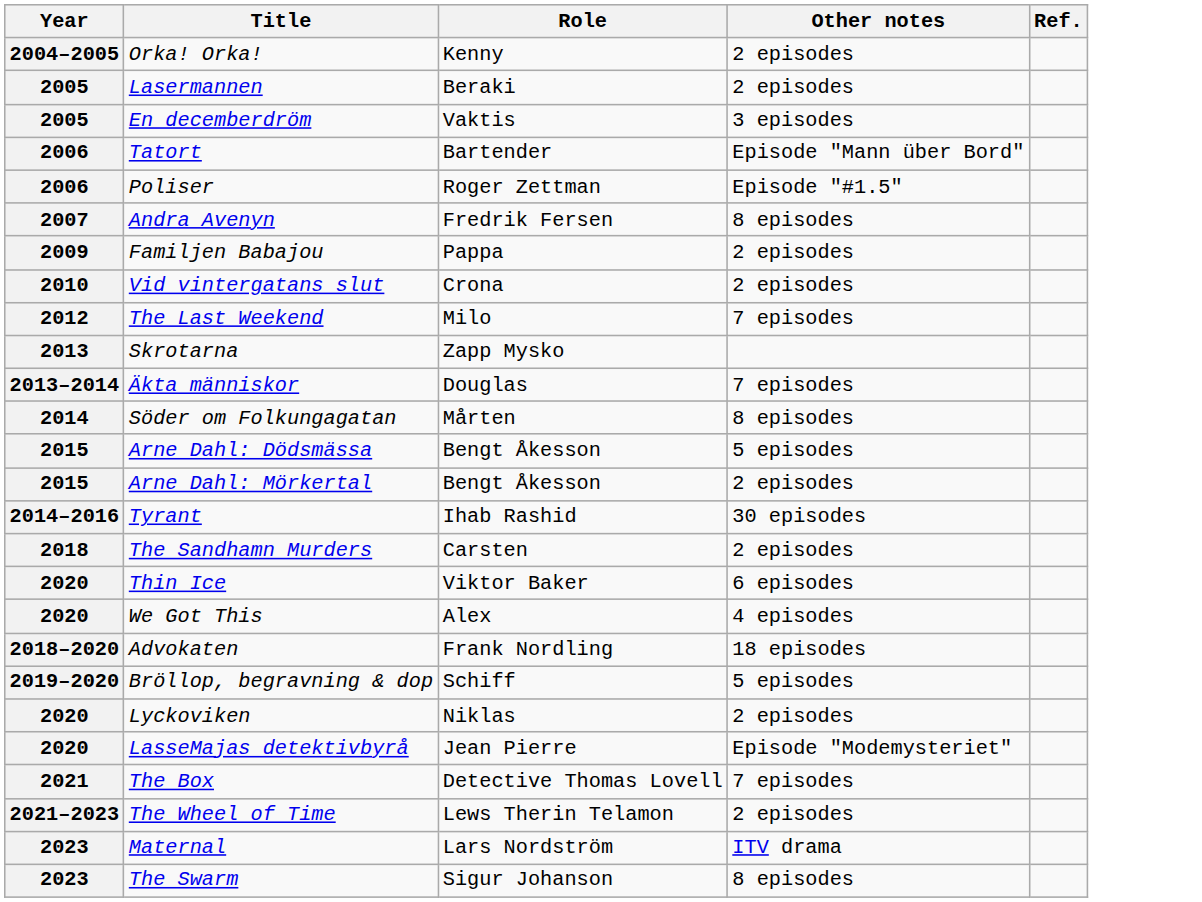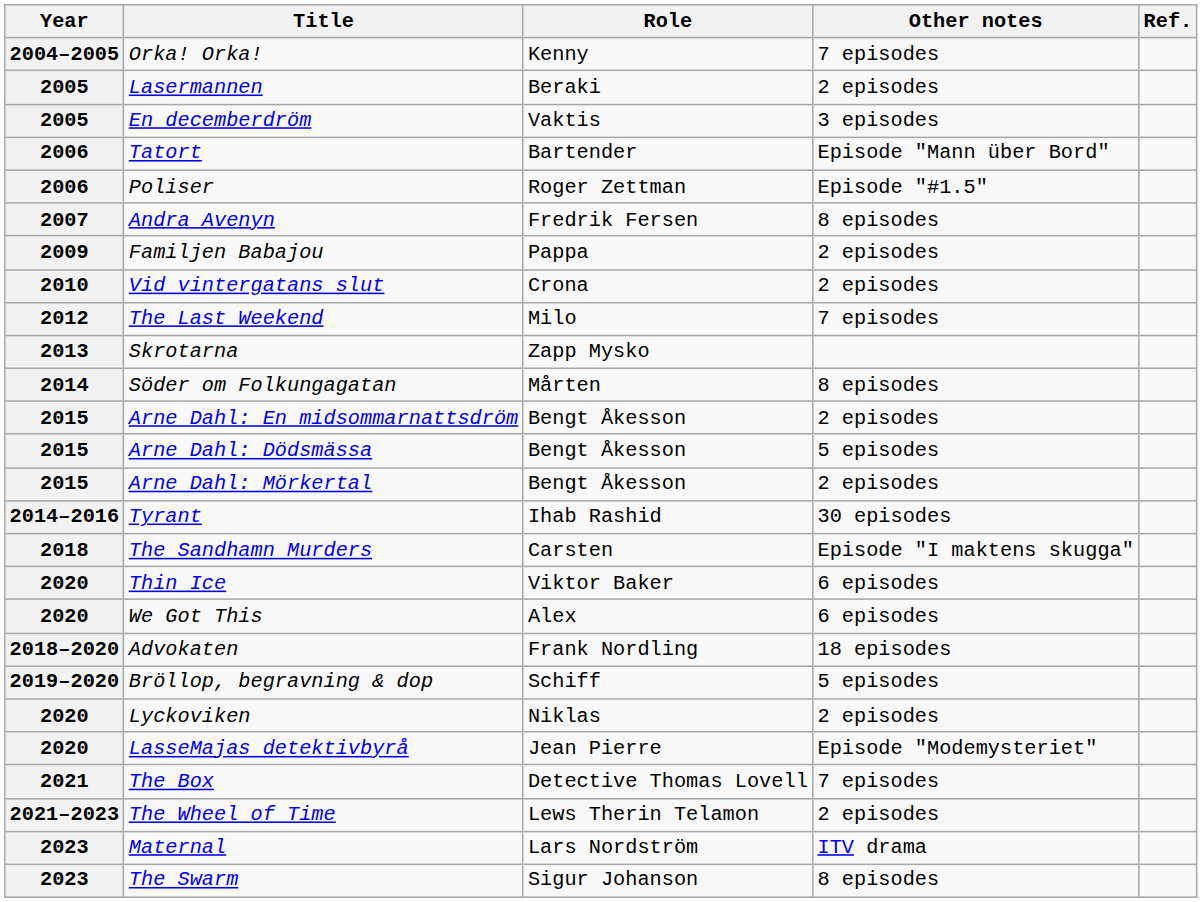Orka! Orka! | Other notes: 2 episodes -> 7 episodes
- row: 2013–2014 | Äkta människor | Douglas | 7 episodes
+ row: 2015 | Arne Dahl: En midsommarnattsdröm | Bengt Åkesson | 2 episodes
The Sandhamn Murders | Other notes: 2 episodes -> Episode "I maktens skugga"
We Got This | Other notes: 4 episodes -> 6 episodes
